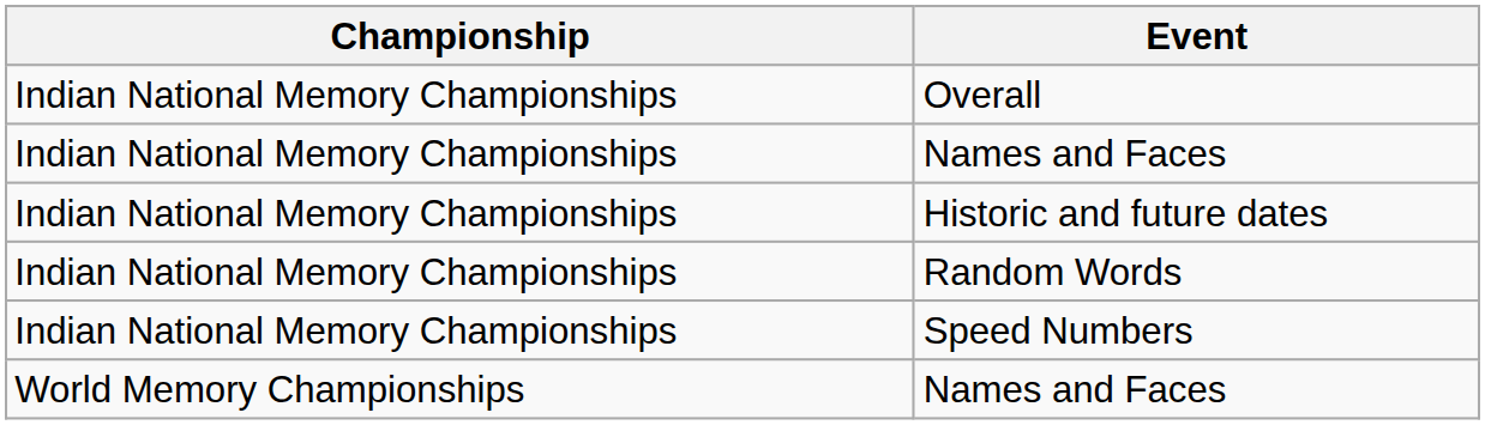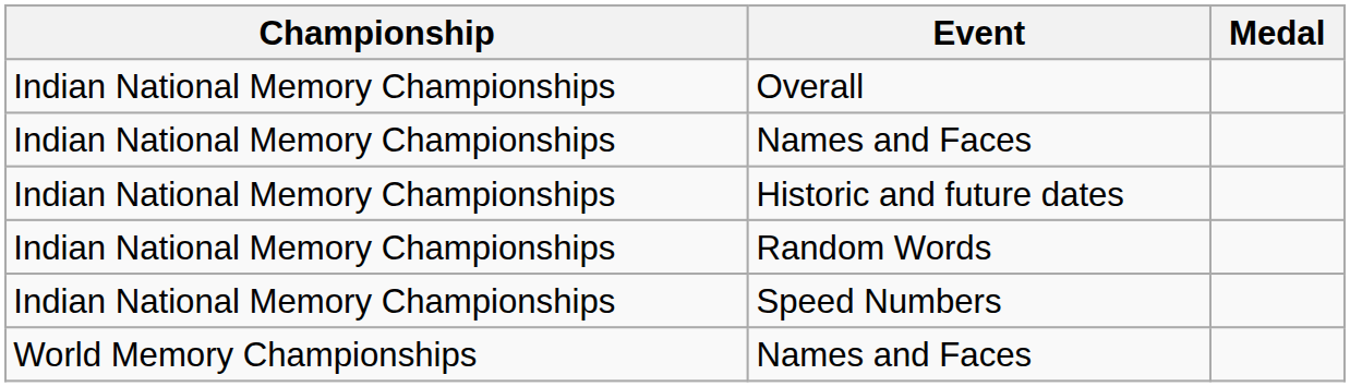+ column: Medal
